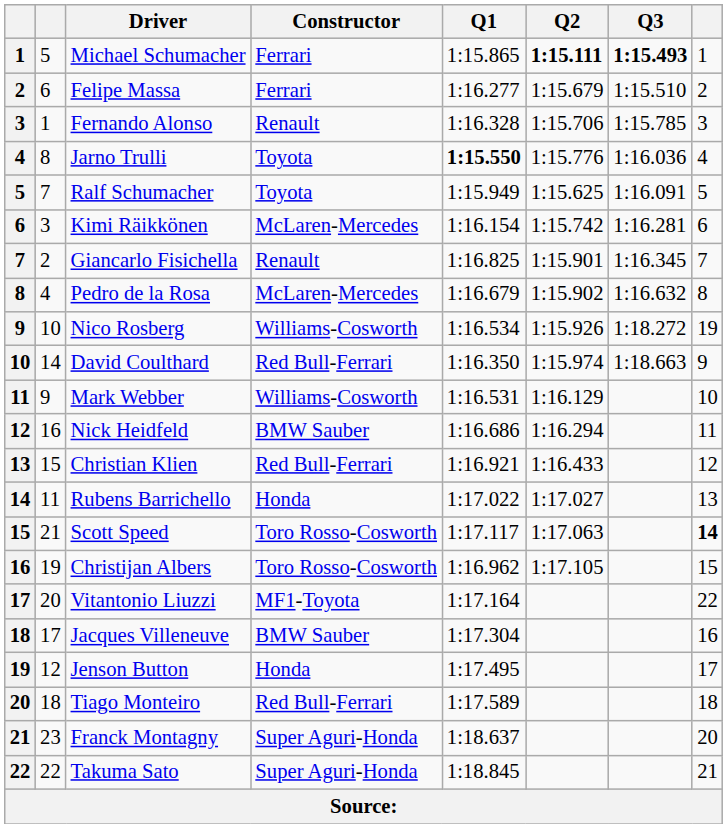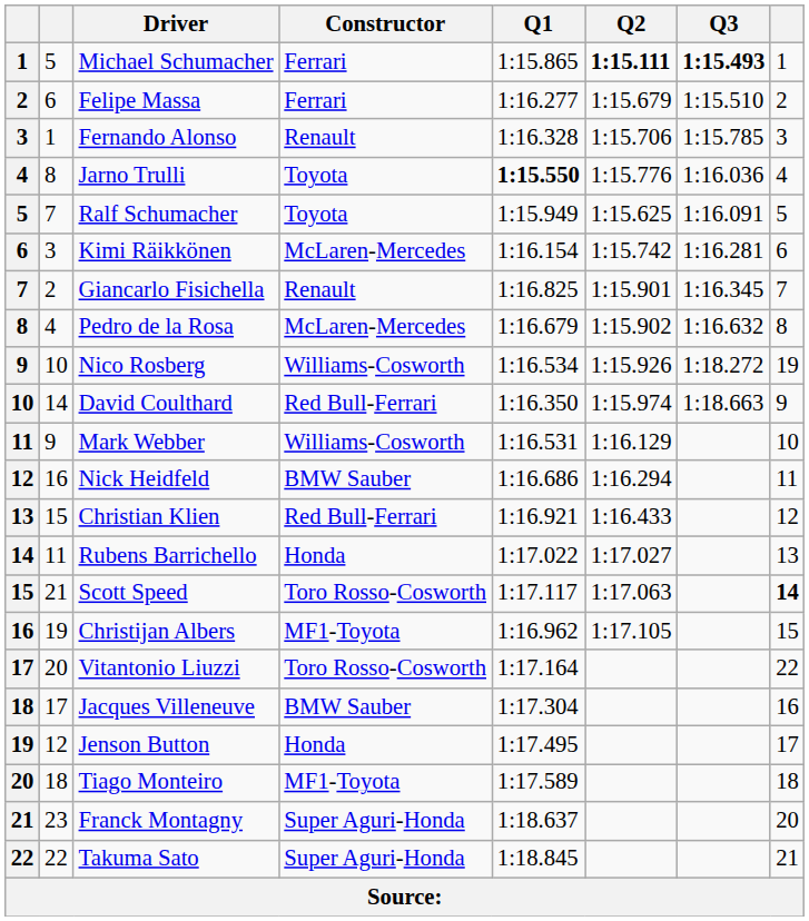Christijan Albers | Constructor: Toro Rosso-Cosworth -> MF1-Toyota
Vitantonio Liuzzi | Constructor: MF1-Toyota -> Toro Rosso-Cosworth
Tiago Monteiro | Constructor: Red Bull-Ferrari -> MF1-Toyota
